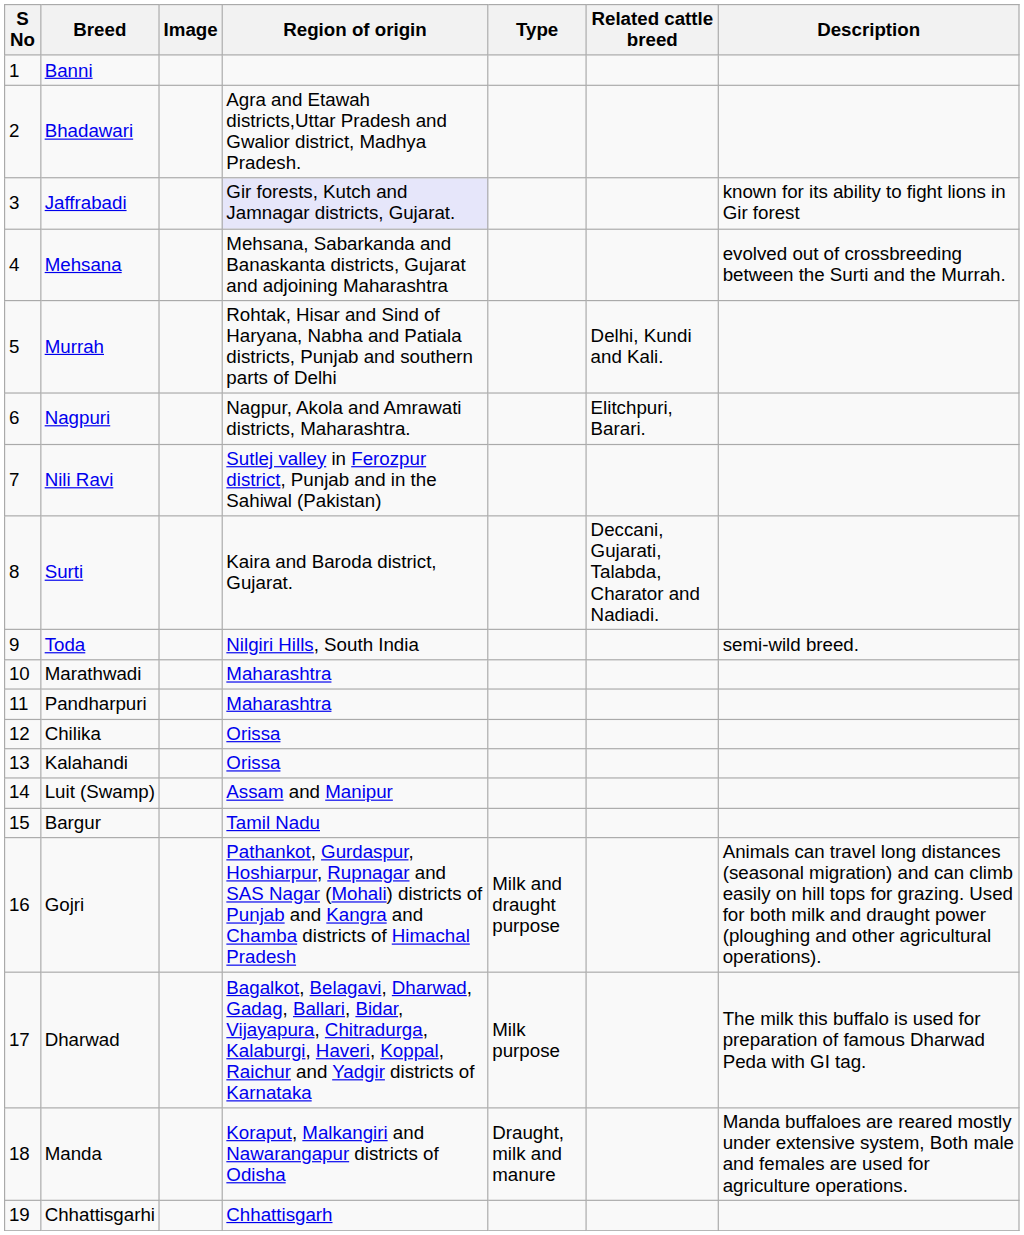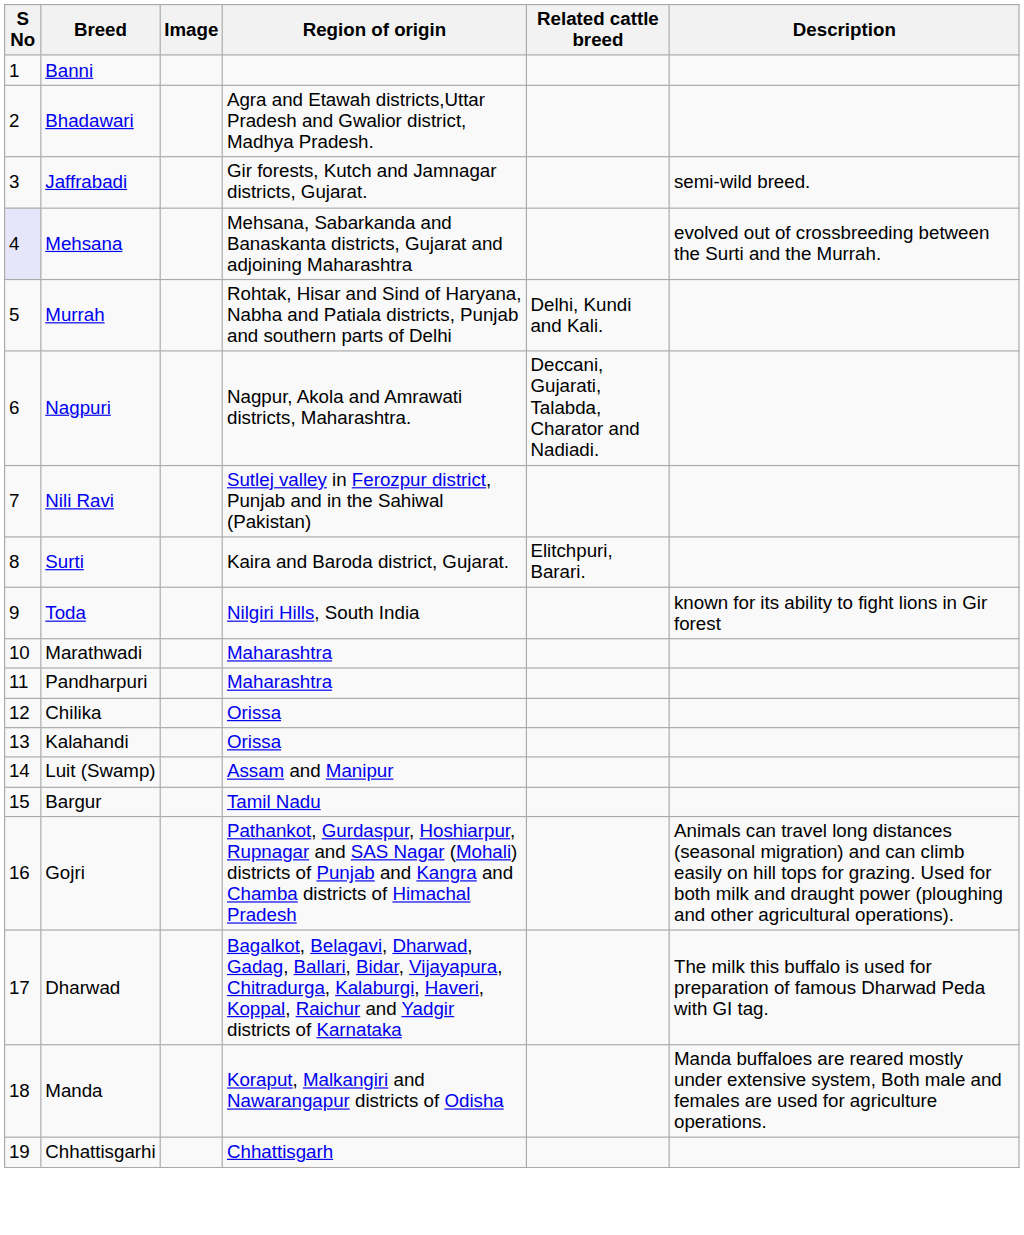- column: Type | Milk and draught purpose | Milk purpose | Draught, milk and manure
Jaffrabadi | Region of origin: lavender background -> no background
Jaffrabadi | Description: known for its ability to fight lions in Gir forest -> semi-wild breed.
Mehsana | S No: no background -> lavender background
Nagpuri | Related cattle breed: Elitchpuri, Barari. -> Deccani, Gujarati, Talabda, Charator and Nadiadi.
Surti | Related cattle breed: Deccani, Gujarati, Talabda, Charator and Nadiadi. -> Elitchpuri, Barari.
Toda | Description: semi-wild breed. -> known for its ability to fight lions in Gir forest
